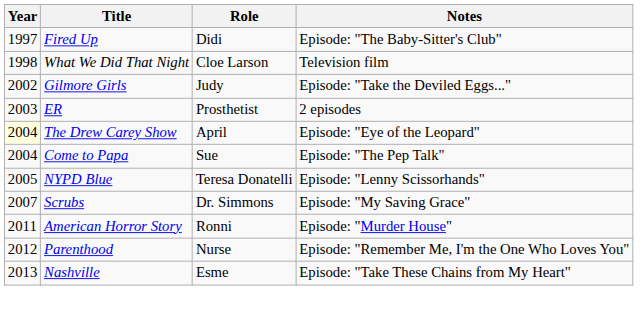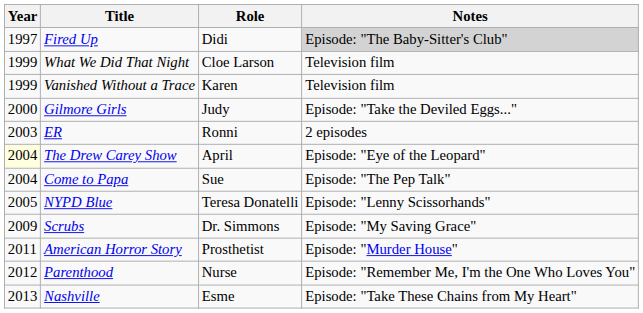Fired Up | Notes: no background -> lightgrey background
What We Did That Night | Year: 1998 -> 1999
+ row: 1999 | Vanished Without a Trace | Karen | Television film
Gilmore Girls | Year: 2002 -> 2000
ER | Role: Prosthetist -> Ronni
Scrubs | Year: 2007 -> 2009
American Horror Story | Role: Ronni -> Prosthetist
